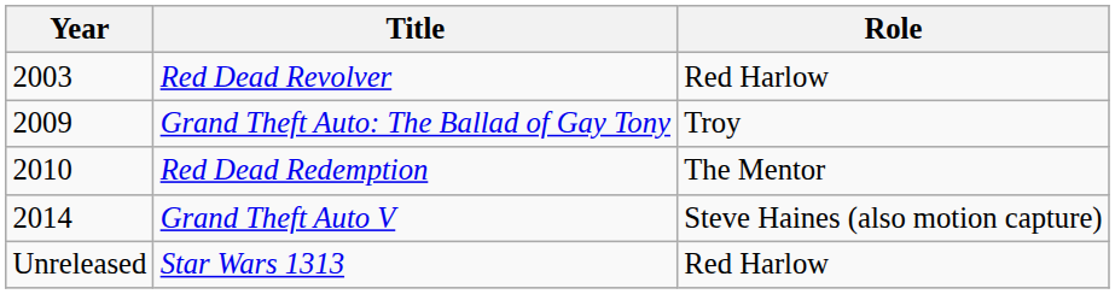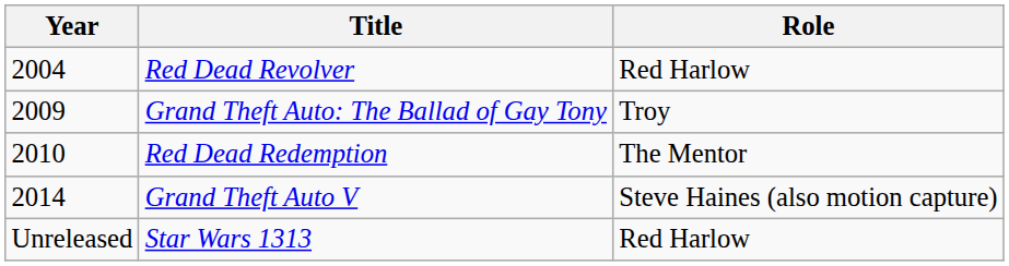Red Dead Revolver | Year: 2003 -> 2004
